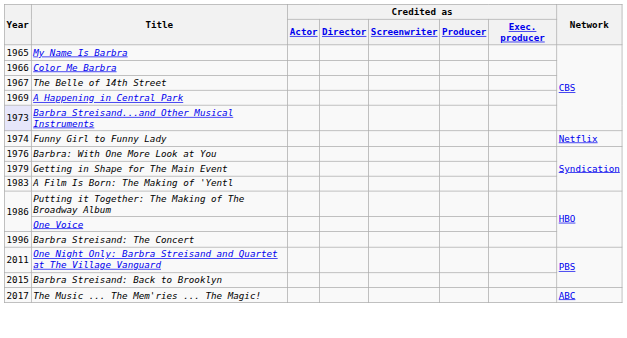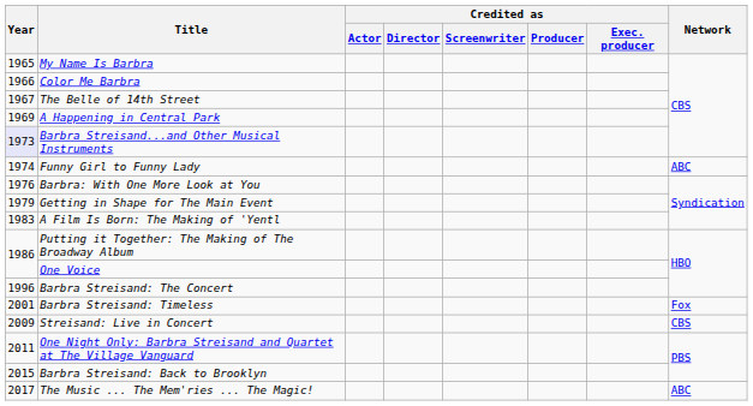Funny Girl to Funny Lady | Network: Netflix -> ABC
+ row: 2001 | Barbra Streisand: Timeless | Fox
+ row: 2009 | Streisand: Live in Concert | CBS
